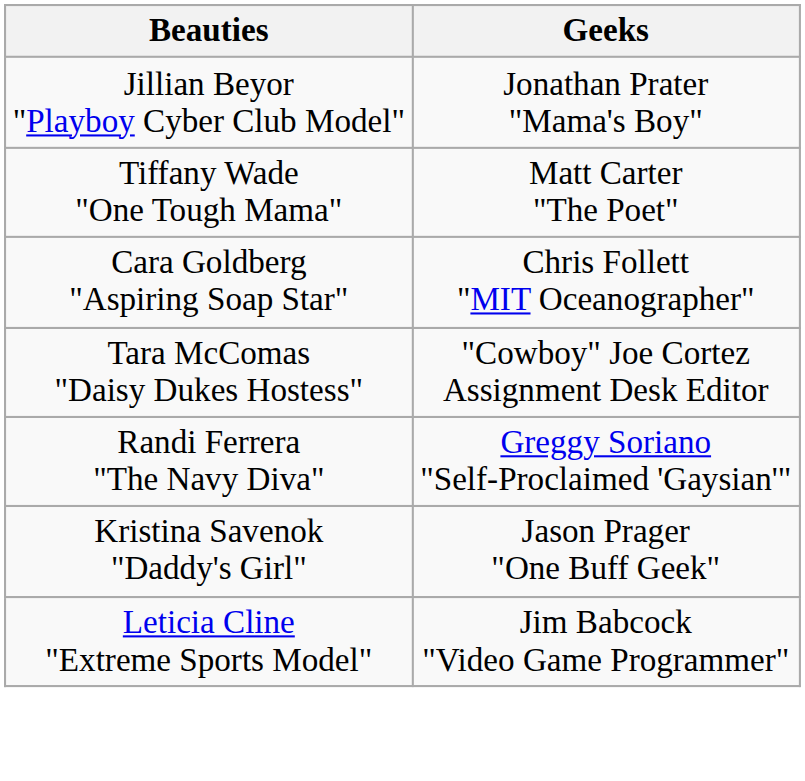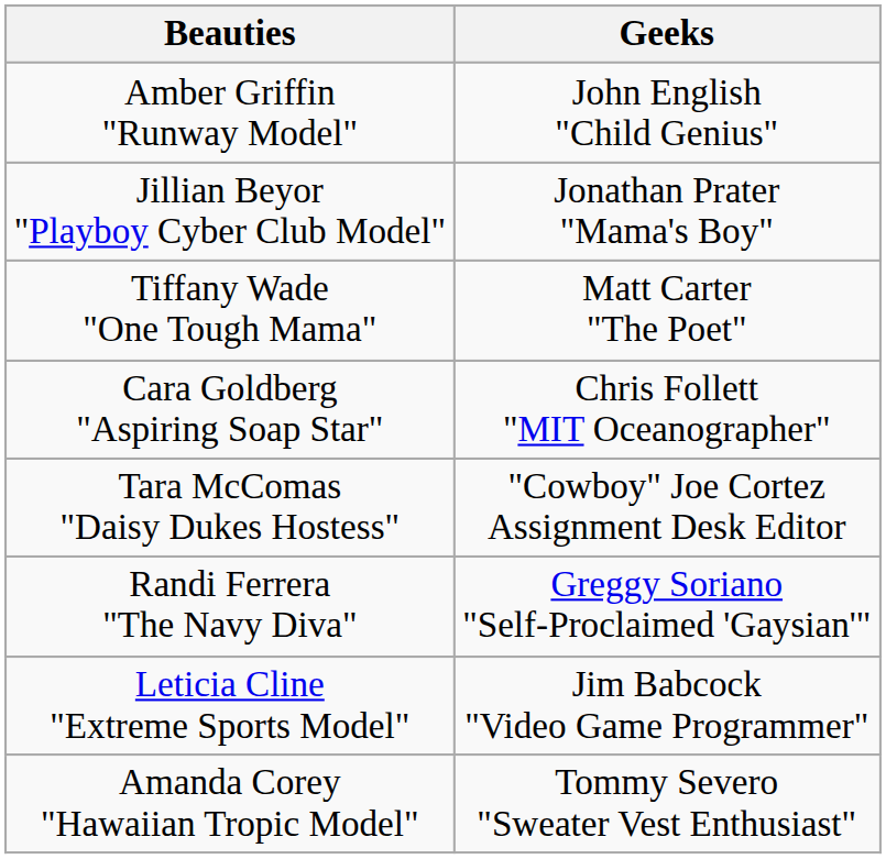+ row: Amber Griffin "Runway Model" | John English "Child Genius"
- row: Kristina Savenok "Daddy's Girl" | Jason Prager "One Buff Geek"
+ row: Amanda Corey "Hawaiian Tropic Model" | Tommy Severo "Sweater Vest Enthusiast"
